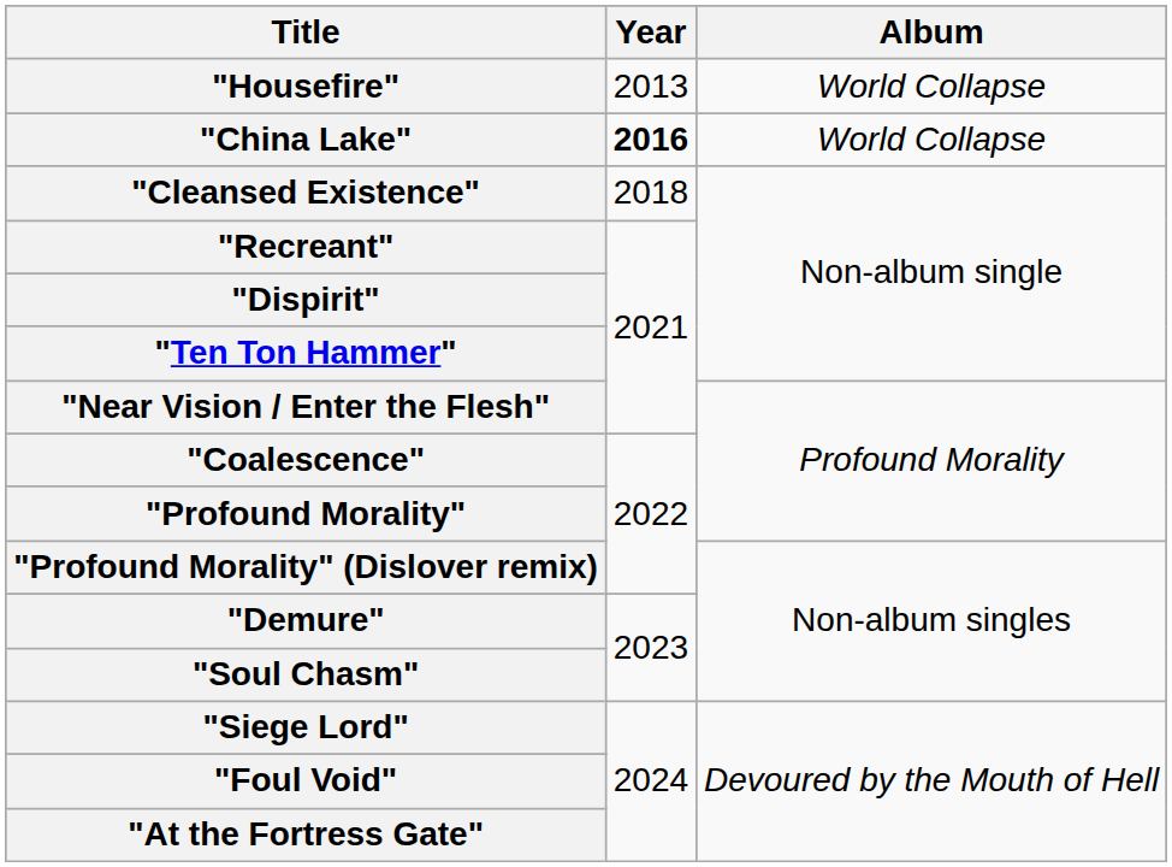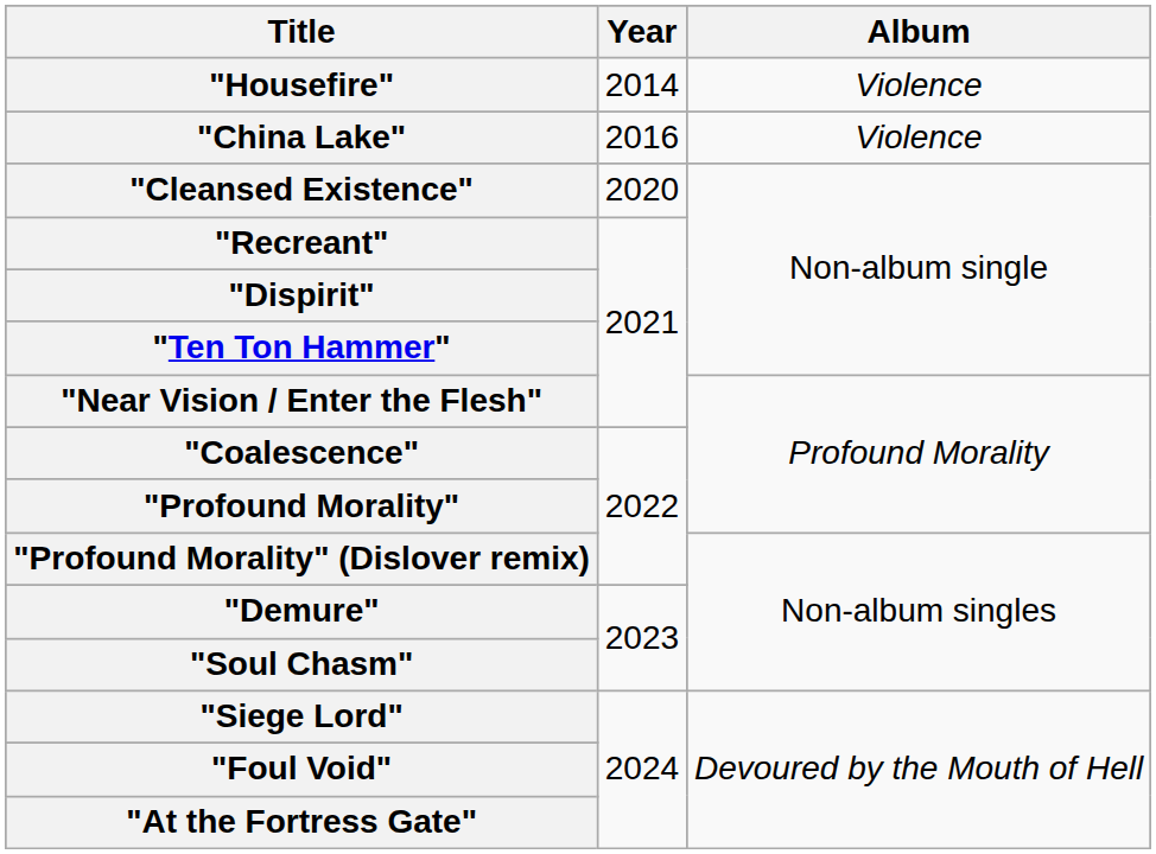"Housefire" | Year: 2013 -> 2014
"Housefire" | Album: World Collapse -> Violence
"China Lake" | Year: bold -> normal
"China Lake" | Album: World Collapse -> Violence
"Cleansed Existence" | Year: 2018 -> 2020
